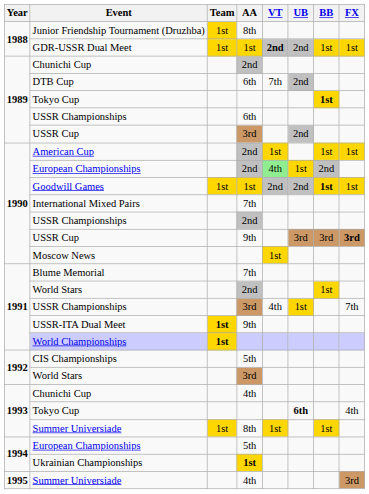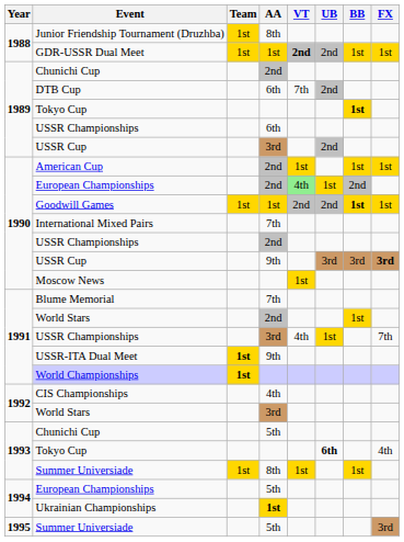CIS Championships | AA: 5th -> 4th
1993 / Chunichi Cup | AA: 4th -> 5th
1995 / Summer Universiade | AA: 4th -> 5th
